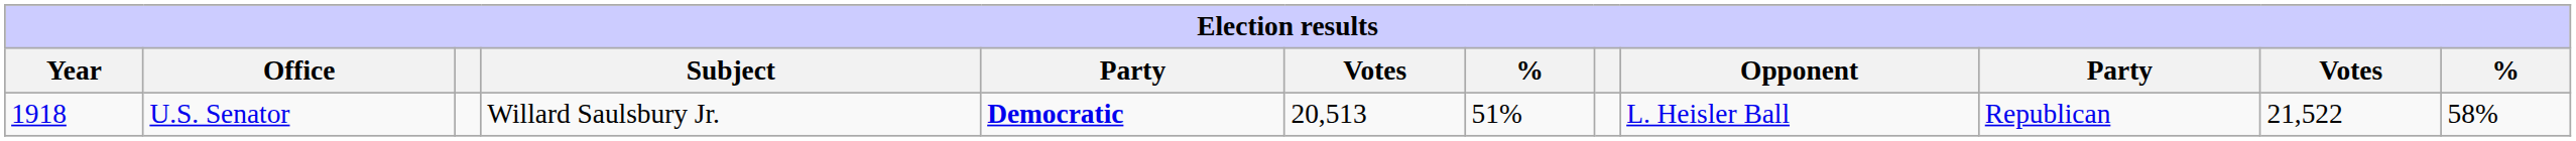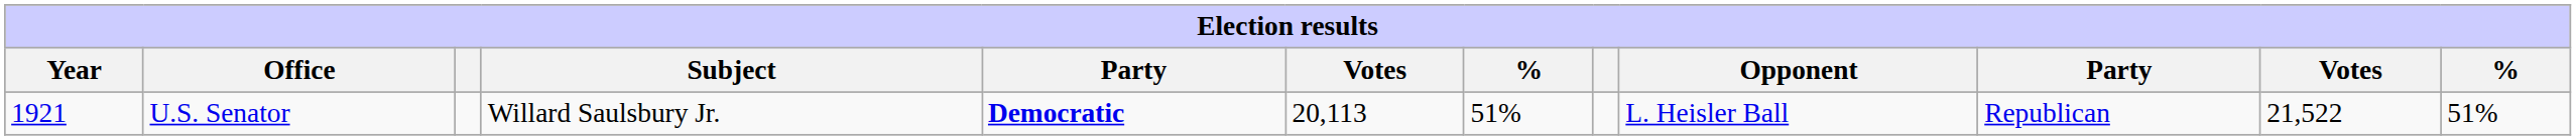U.S. Senator | Year: 1918 -> 1921
U.S. Senator | column 6: 20,513 -> 20,113
U.S. Senator | column 12: 58% -> 51%
